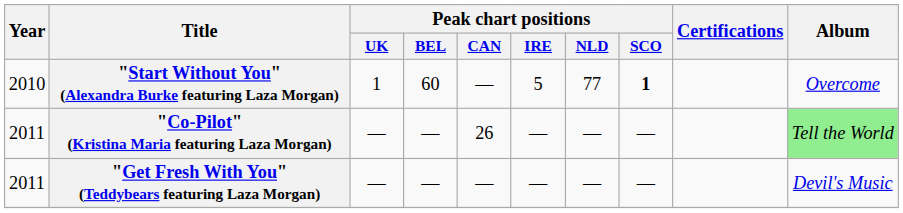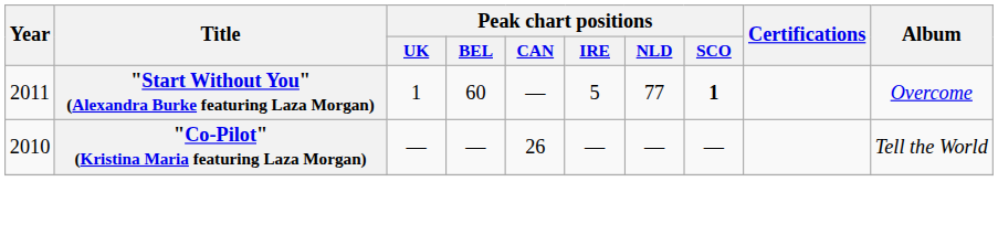"Start Without You" (Alexandra Burke featuring Laza Morgan) | Year: 2010 -> 2011
"Co-Pilot" (Kristina Maria featuring Laza Morgan) | Year: 2011 -> 2010
"Co-Pilot" (Kristina Maria featuring Laza Morgan) | Album: lightgreen background -> no background
- row: 2011 | "Get Fresh With You" (Teddybears featuring Laza Morgan) | — | — | — | — | — | — | Devil's Music
